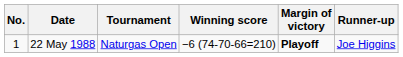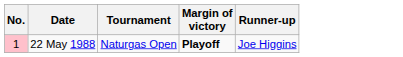- column: Winning score | −6 (74-70-66=210)
22 May 1988 | No.: no background -> pink background
